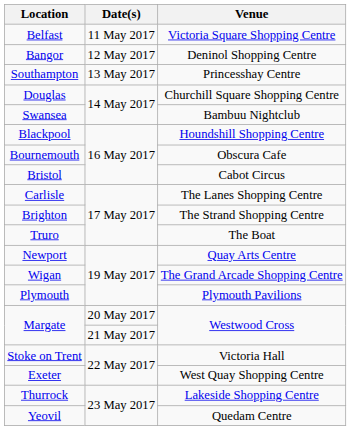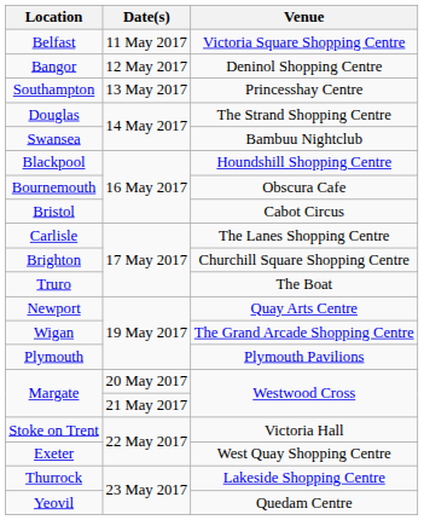Douglas | Venue: Churchill Square Shopping Centre -> The Strand Shopping Centre
Brighton | Venue: The Strand Shopping Centre -> Churchill Square Shopping Centre
